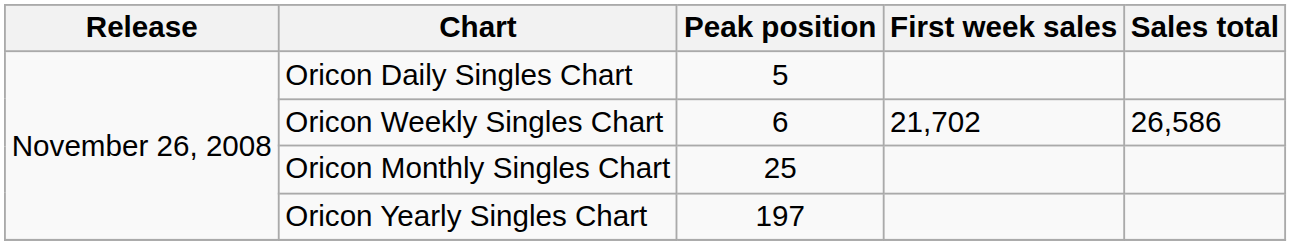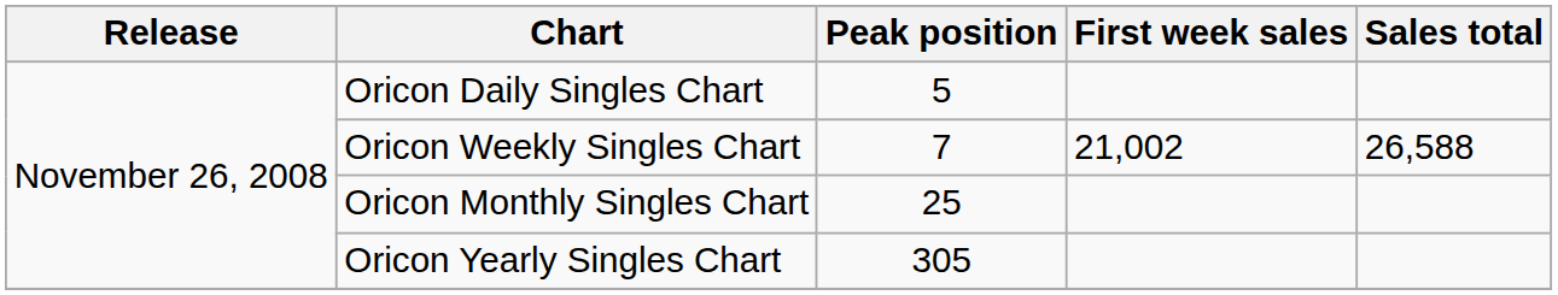Oricon Weekly Singles Chart | Peak position: 6 -> 7
Oricon Weekly Singles Chart | First week sales: 21,702 -> 21,002
Oricon Weekly Singles Chart | Sales total: 26,586 -> 26,588
Oricon Yearly Singles Chart | Peak position: 197 -> 305
